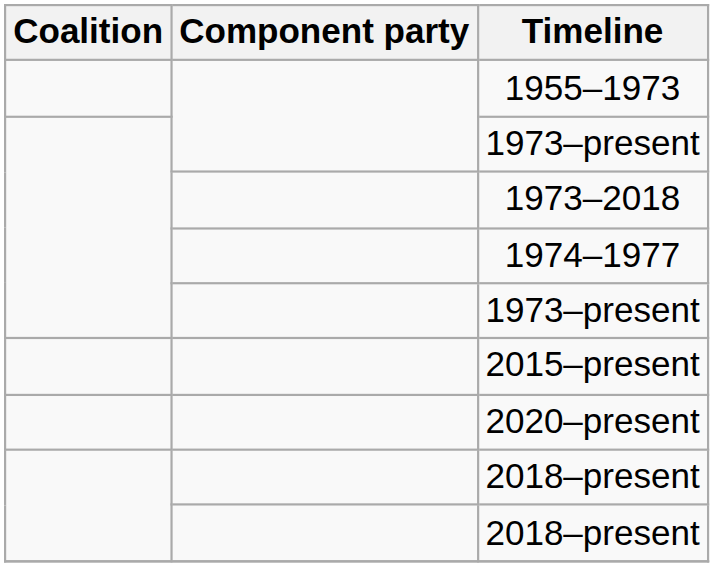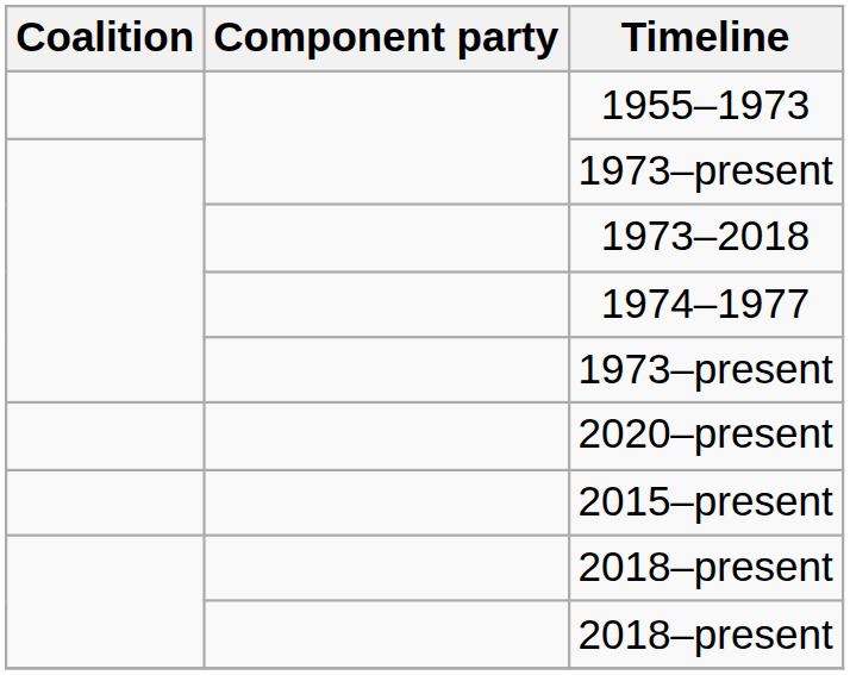rows swapped: 2015–present <-> 2020–present
